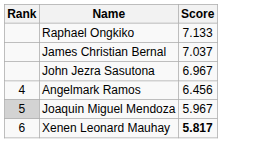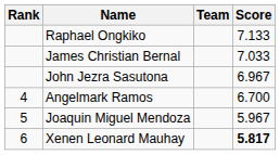+ column: Team
James Christian Bernal | Score: 7.037 -> 7.033
Angelmark Ramos | Score: 6.456 -> 6.700
Joaquin Miguel Mendoza | Rank: lightgrey background -> no background
